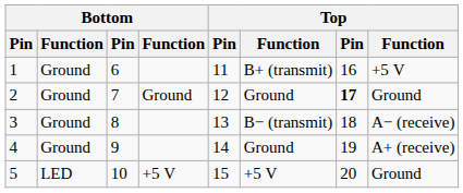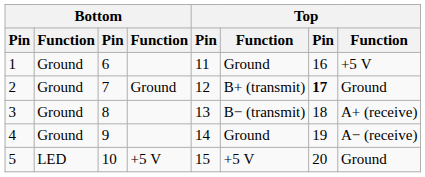1 | column 6: B+ (transmit) -> Ground
2 | column 6: Ground -> B+ (transmit)
3 | column 8: A− (receive) -> A+ (receive)
4 | column 8: A+ (receive) -> A− (receive)
